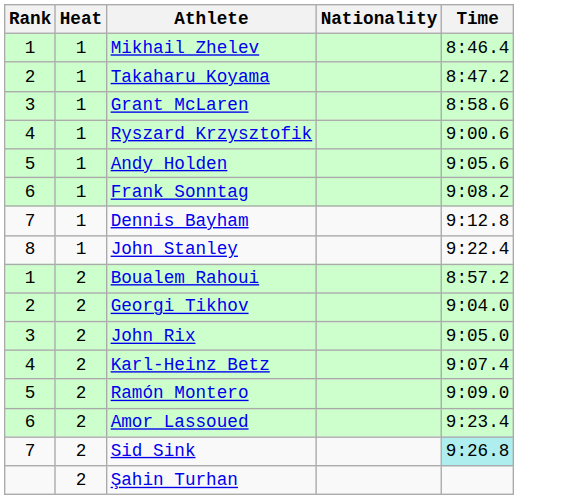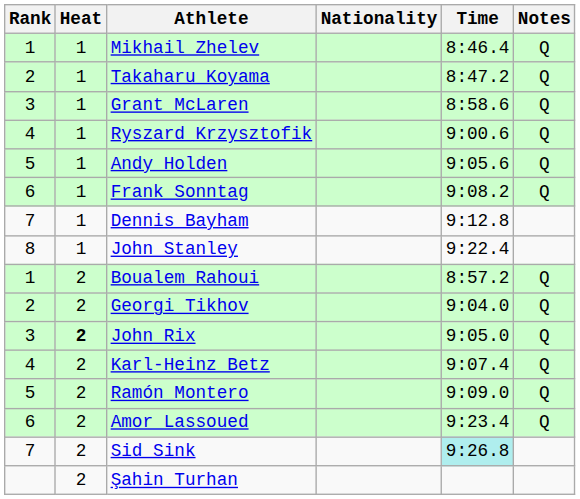+ column: Notes | Q | Q | Q | Q | Q | Q | Q | Q | Q | Q | Q | Q
John Rix | Heat: normal -> bold
